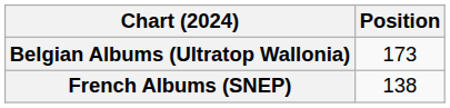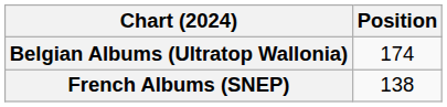Belgian Albums (Ultratop Wallonia) | Position: 173 -> 174
